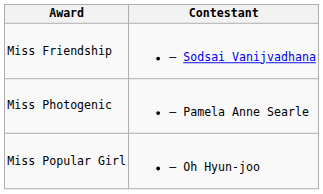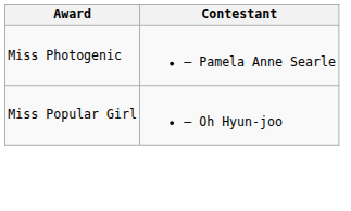- row: Miss Friendship | – Sodsai Vanijvadhana
